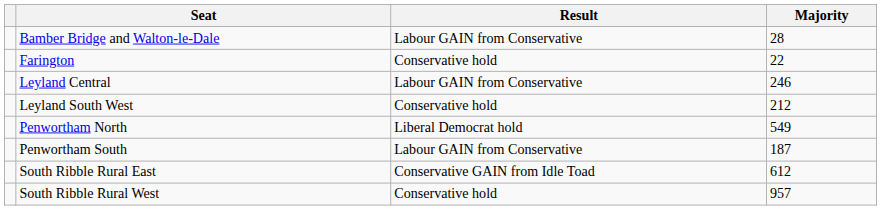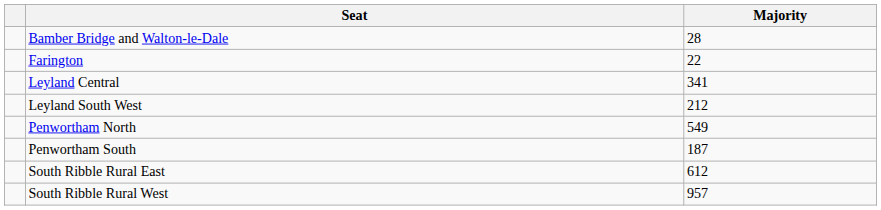- column: Result | Labour GAIN from Conservative | Conservative hold | Labour GAIN from Conservative | Conservative hold | Liberal Democrat hold | Labour GAIN from Conservative | Conservative GAIN from Idle Toad | Conservative hold
Leyland Central | Majority: 246 -> 341
